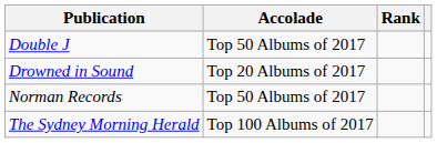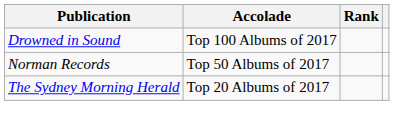- row: Double J | Top 50 Albums of 2017
Drowned in Sound | Accolade: Top 20 Albums of 2017 -> Top 100 Albums of 2017
The Sydney Morning Herald | Accolade: Top 100 Albums of 2017 -> Top 20 Albums of 2017
